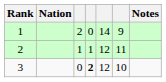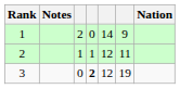columns swapped: Nation <-> Notes
3 | column 6: 10 -> 19
